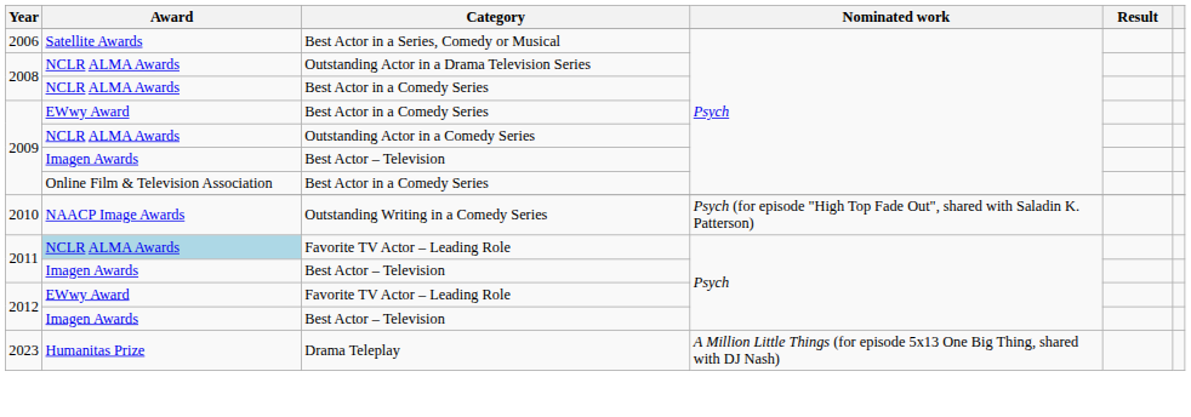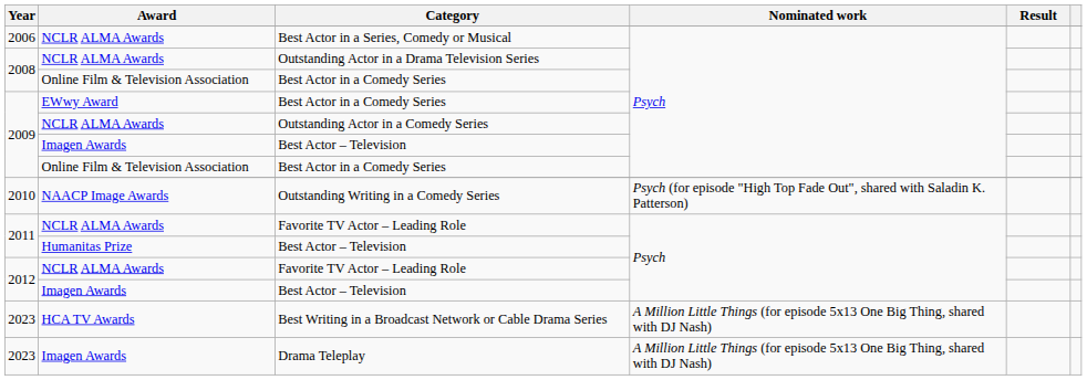Best Actor in a Series, Comedy or Musical | Award: Satellite Awards -> NCLR ALMA Awards
2008 / Best Actor in a Comedy Series | Award: NCLR ALMA Awards -> Online Film & Television Association
2011 / Favorite TV Actor – Leading Role | Award: lightblue background -> no background
2011 / Best Actor – Television | Award: Imagen Awards -> Humanitas Prize
2012 / Favorite TV Actor – Leading Role | Award: EWwy Award -> NCLR ALMA Awards
+ row: 2023 | HCA TV Awards | Best Writing in a Broadcast Network or Cable Drama Series | A Million Little Things (for episode 5x13 One Big Thing, shared with DJ Nash)
Drama Teleplay | Award: Humanitas Prize -> Imagen Awards
